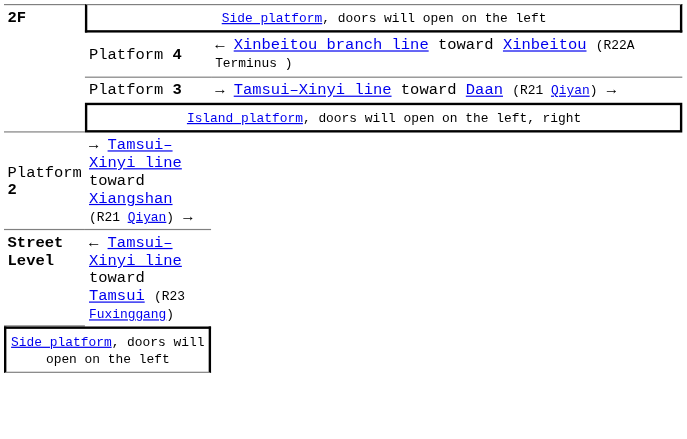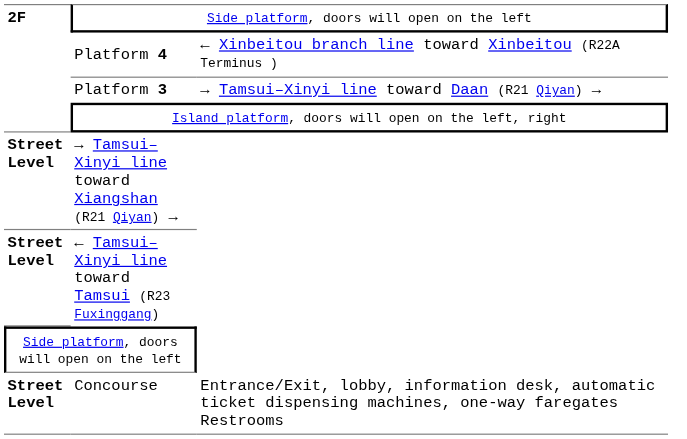→ Tamsui–Xinyi line toward Xiangshan (R21 Qiyan) → | column 1: Platform 2 -> Street Level
+ row: Street Level | Concourse | Entrance/Exit, lobby, information desk, automatic ticket dispensing machines, one-way faregates Restrooms
